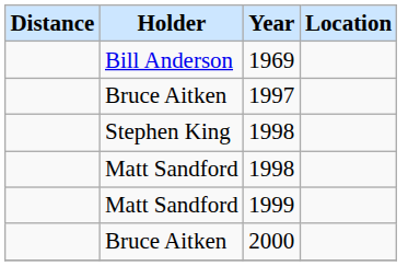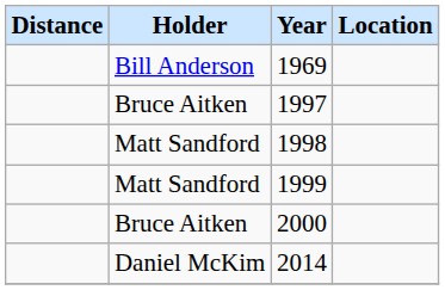- row: Stephen King | 1998
+ row: Daniel McKim | 2014
